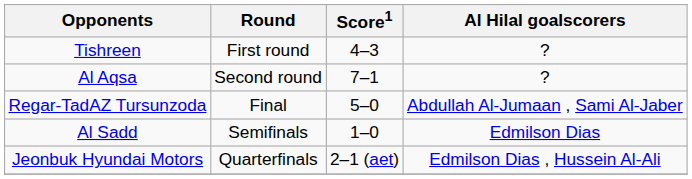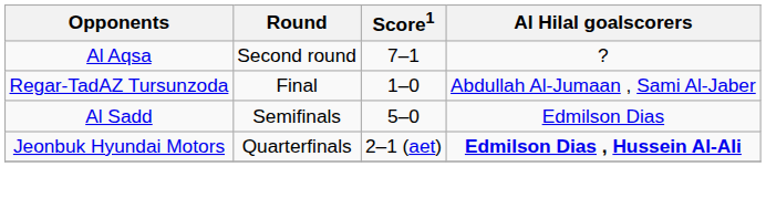- row: Tishreen | First round | 4–3 | ?
Regar-TadAZ Tursunzoda | Score1: 5–0 -> 1–0
Al Sadd | Score1: 1–0 -> 5–0
Jeonbuk Hyundai Motors | Al Hilal goalscorers: normal -> bold
